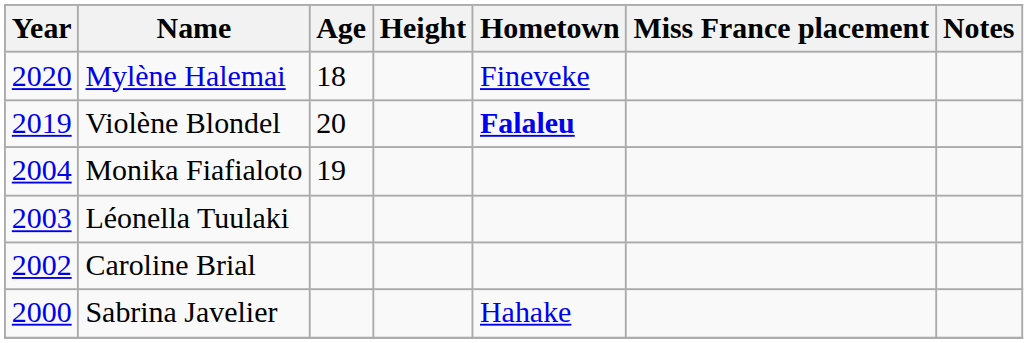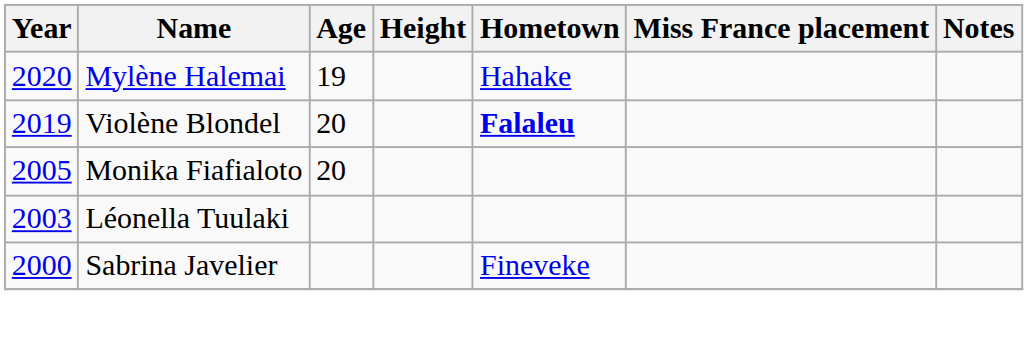Mylène Halemai | Age: 18 -> 19
Mylène Halemai | Hometown: Fineveke -> Hahake
Monika Fiafialoto | Year: 2004 -> 2005
Monika Fiafialoto | Age: 19 -> 20
- row: 2002 | Caroline Brial
Sabrina Javelier | Hometown: Hahake -> Fineveke
